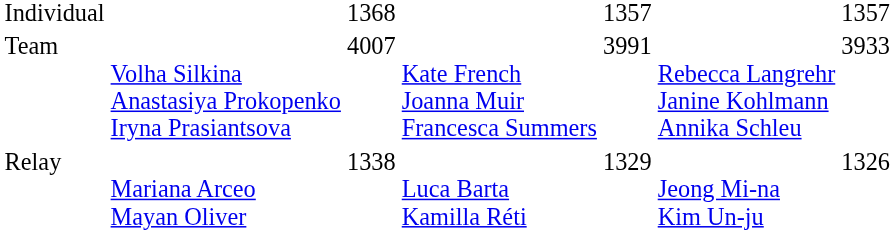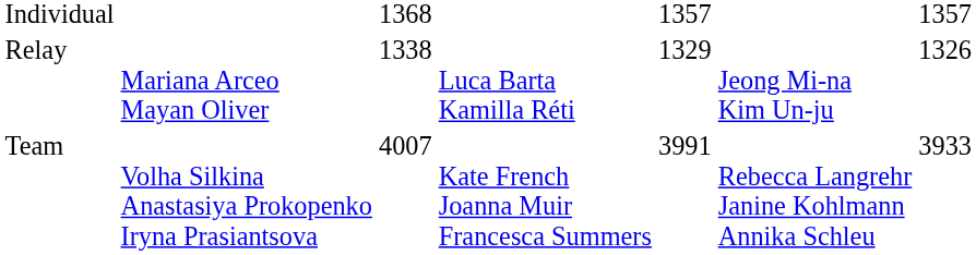rows swapped: Team <-> Relay
